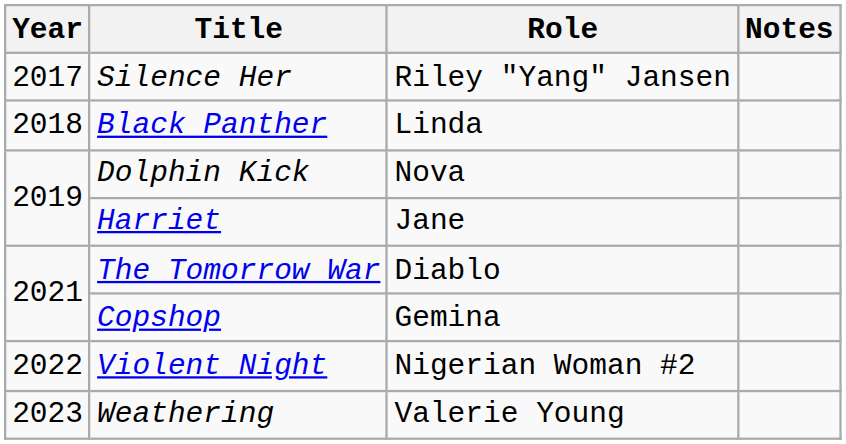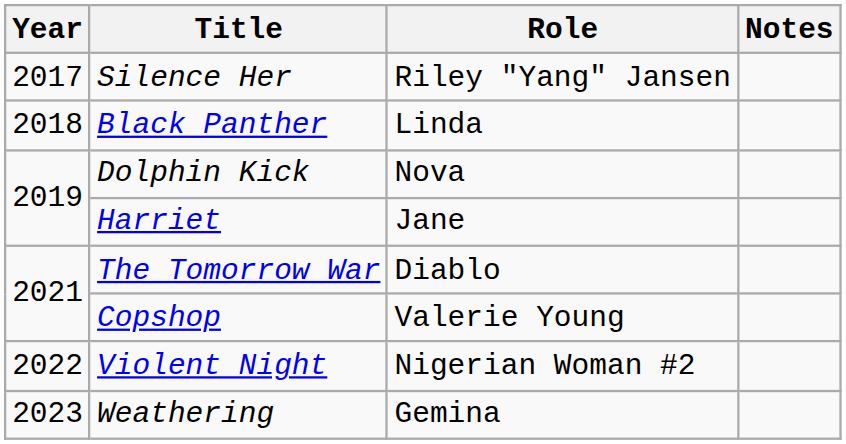Copshop | Role: Gemina -> Valerie Young
Weathering | Role: Valerie Young -> Gemina
